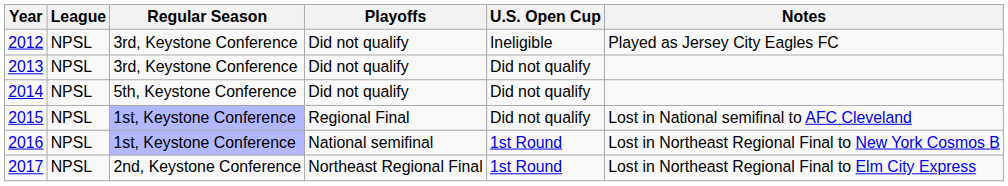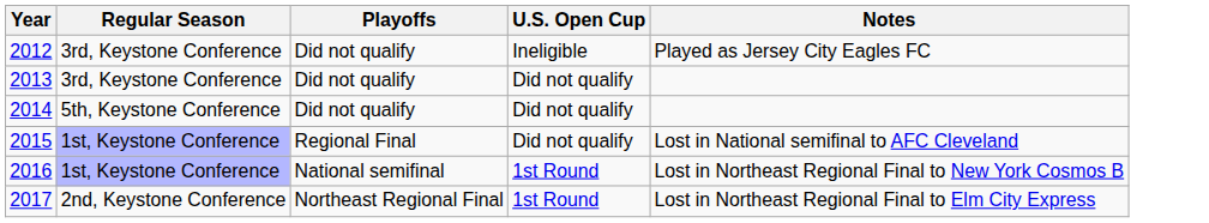- column: League | NPSL | NPSL | NPSL | NPSL | NPSL | NPSL
